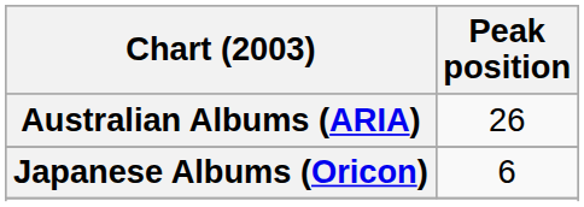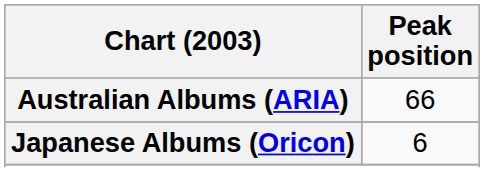Australian Albums (ARIA) | Peak position: 26 -> 66
